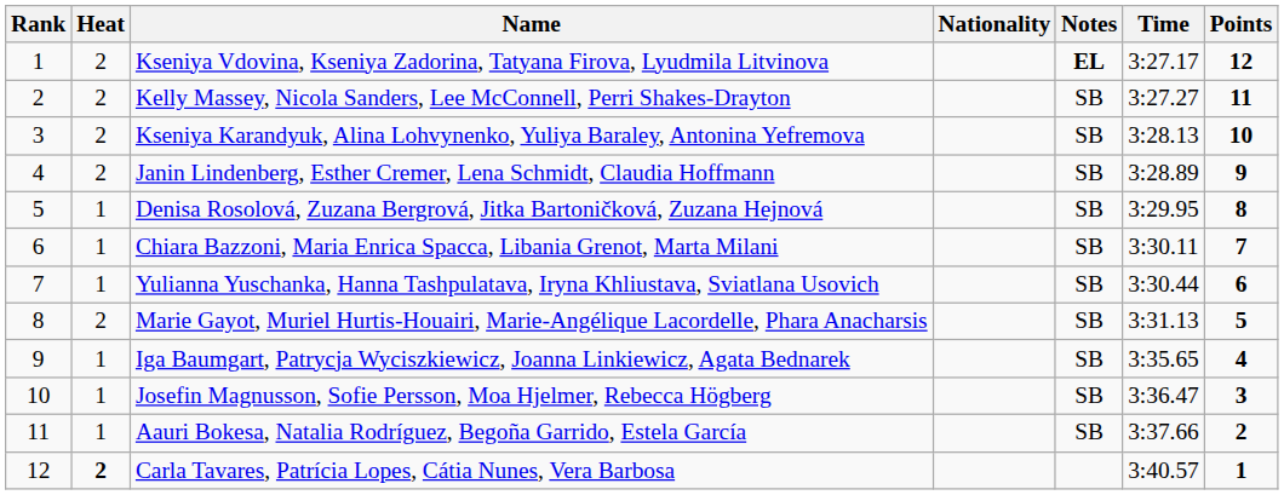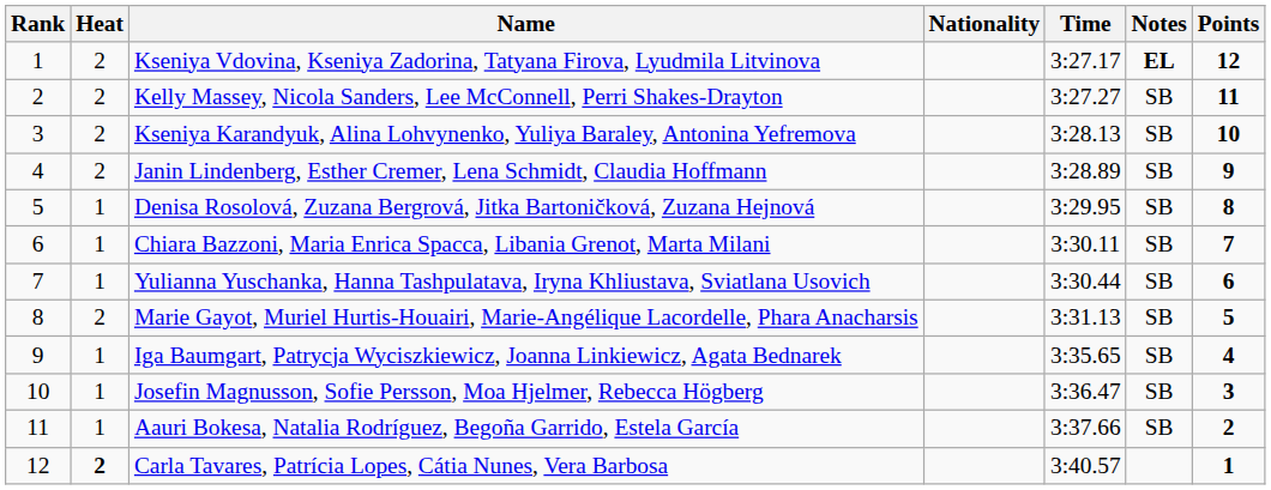columns swapped: Time <-> Notes
